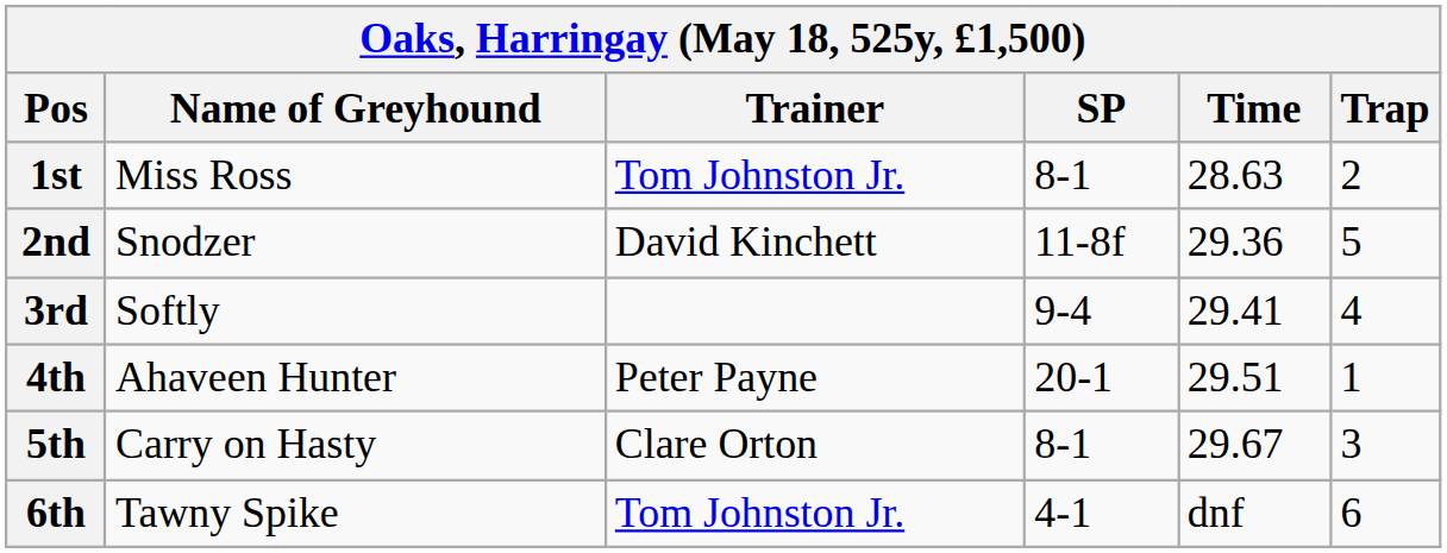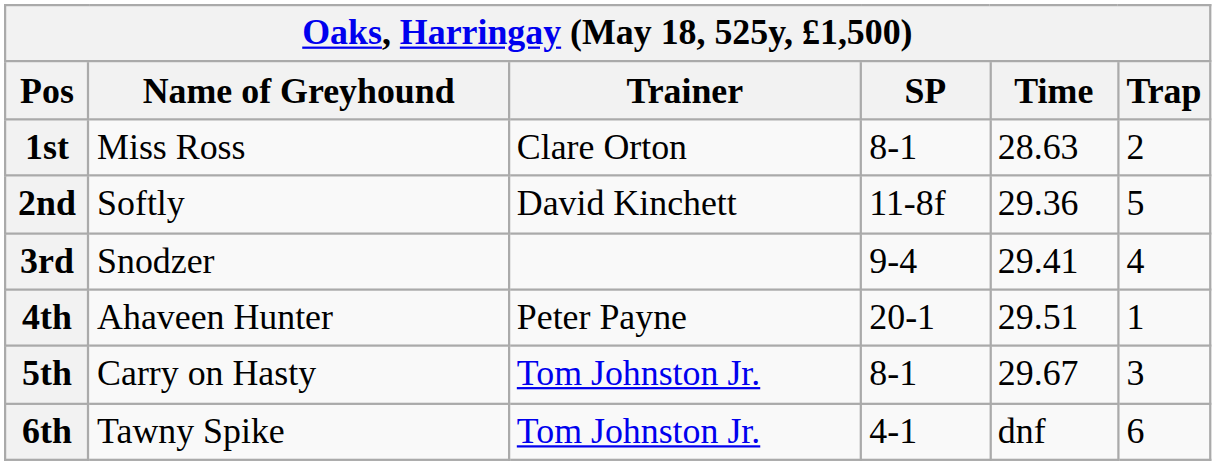1st | Trainer: Tom Johnston Jr. -> Clare Orton
2nd | Name of Greyhound: Snodzer -> Softly
3rd | Name of Greyhound: Softly -> Snodzer
5th | Trainer: Clare Orton -> Tom Johnston Jr.
